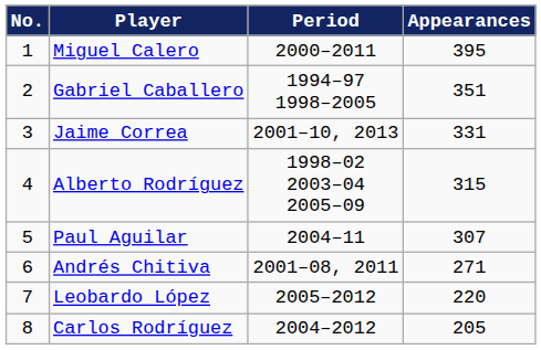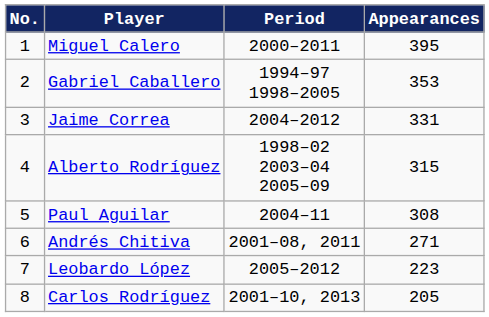Gabriel Caballero | Appearances: 351 -> 353
Jaime Correa | Period: 2001–10, 2013 -> 2004–2012
Paul Aguilar | Appearances: 307 -> 308
Leobardo López | Appearances: 220 -> 223
Carlos Rodríguez | Period: 2004–2012 -> 2001–10, 2013
